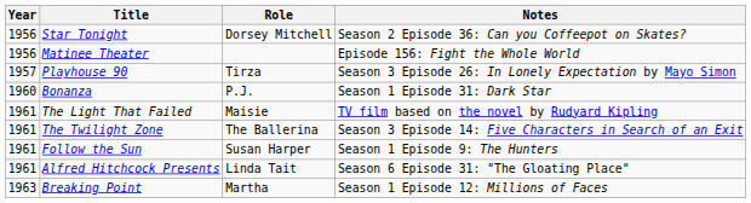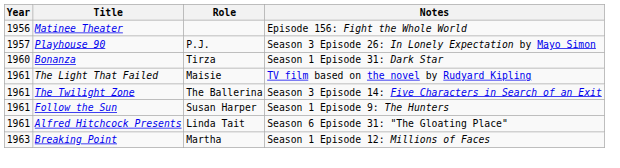- row: 1956 | Star Tonight | Dorsey Mitchell | Season 2 Episode 36: Can you Coffeepot on Skates?
Playhouse 90 | Role: Tirza -> P.J.
Bonanza | Role: P.J. -> Tirza
